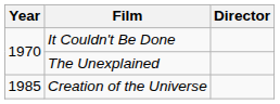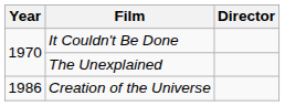Creation of the Universe | Year: 1985 -> 1986
